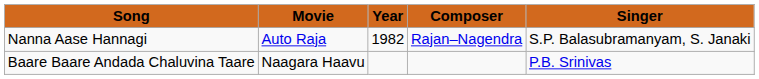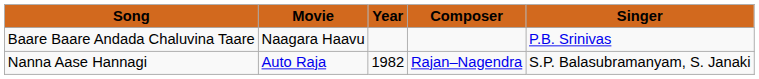rows swapped: Nanna Aase Hannagi <-> Baare Baare Andada Chaluvina Taare
